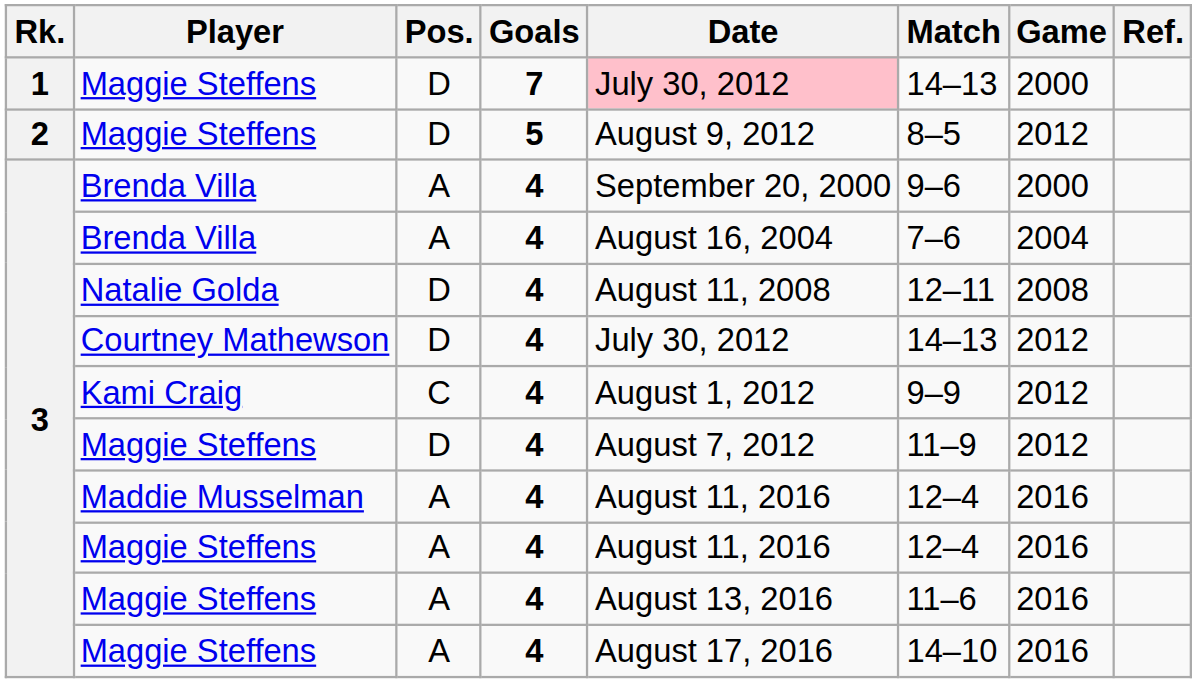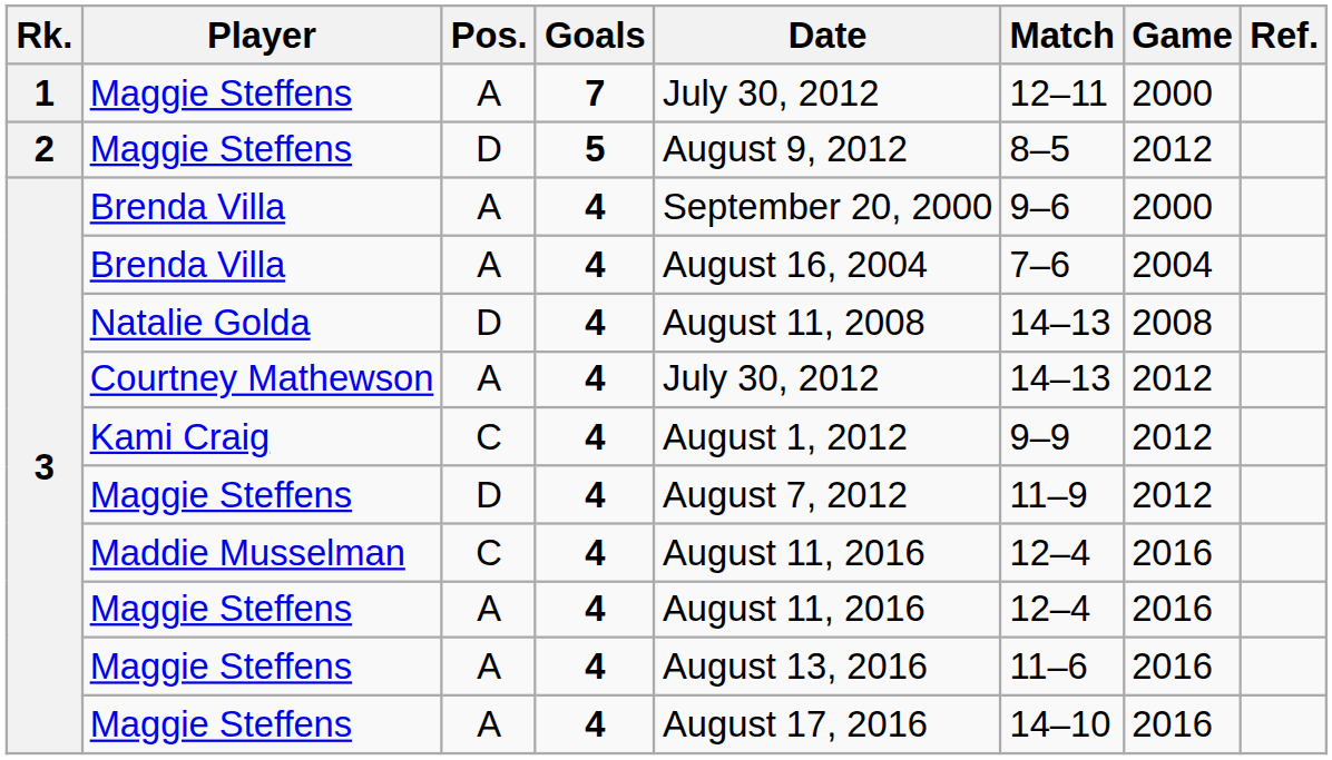1 / Maggie Steffens | Pos.: D -> A
1 / Maggie Steffens | Date: pink background -> no background
1 / Maggie Steffens | Match: 14–13 -> 12–11
Natalie Golda | Match: 12–11 -> 14–13
Courtney Mathewson | Pos.: D -> A
Maddie Musselman | Pos.: A -> C
